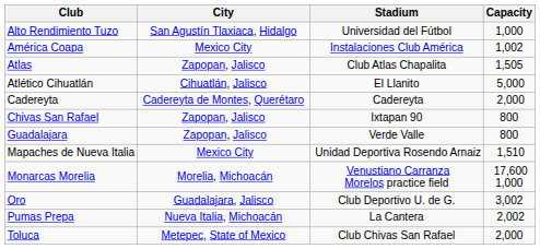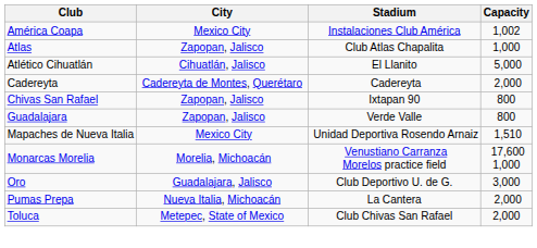- row: Alto Rendimiento Tuzo | San Agustín Tlaxiaca, Hidalgo | Universidad del Fútbol | 1,000
Atlas | Capacity: 1,505 -> 1,000
Oro | Capacity: 3,002 -> 3,000
Pumas Prepa | Capacity: 2,002 -> 2,000
